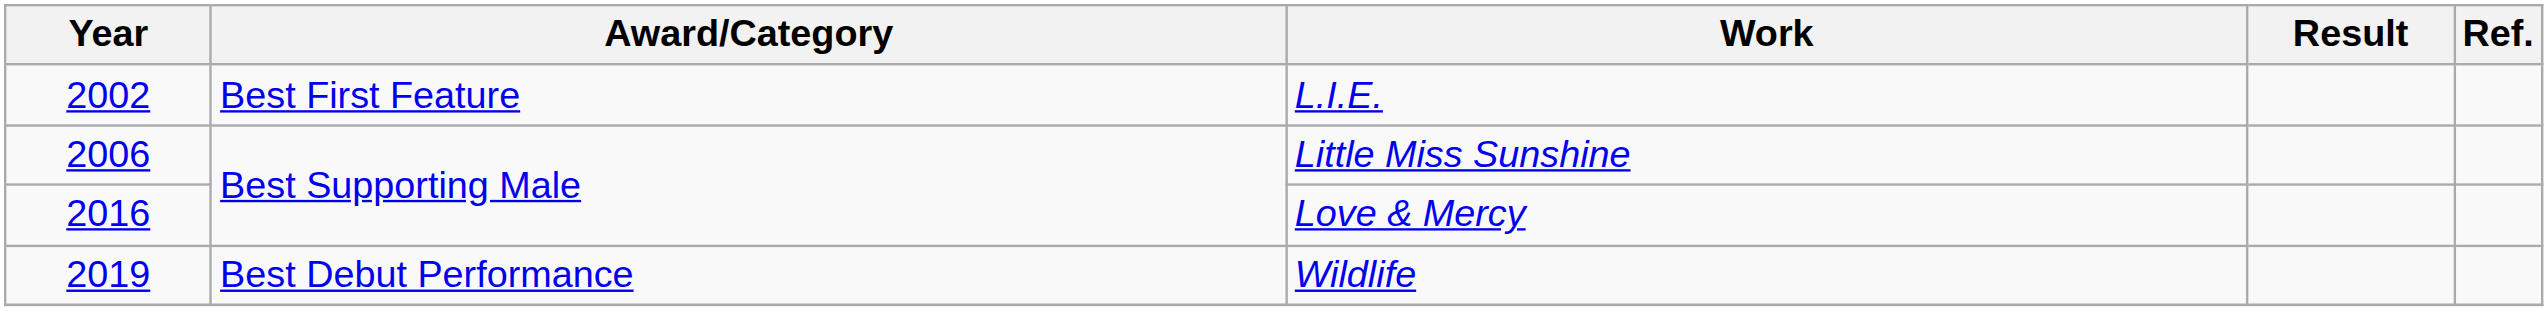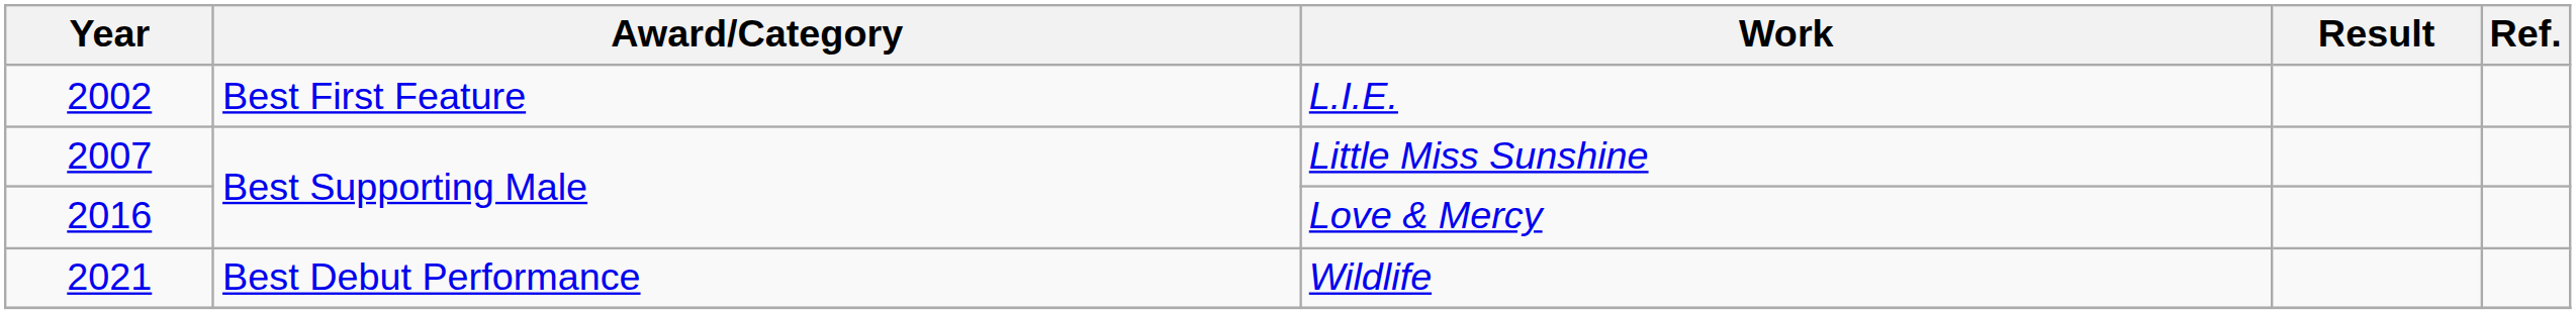Little Miss Sunshine | Year: 2006 -> 2007
Wildlife | Year: 2019 -> 2021
